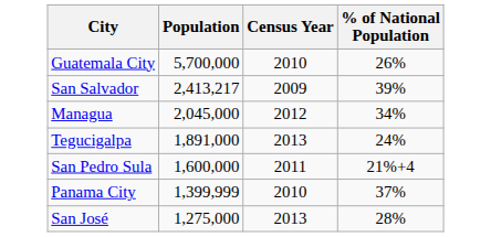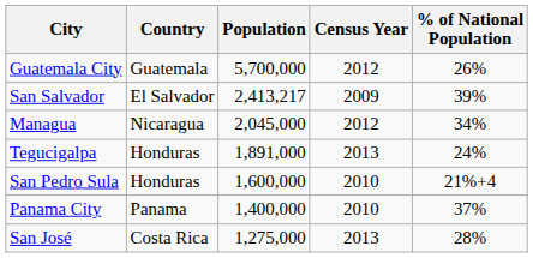+ column: Country | Guatemala | El Salvador | Nicaragua | Honduras | Honduras | Panama | Costa Rica
Guatemala City | Census Year: 2010 -> 2012
San Pedro Sula | Census Year: 2011 -> 2010
Panama City | Population: 1,399,999 -> 1,400,000
